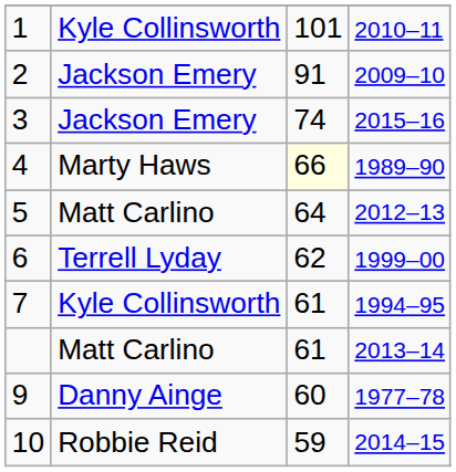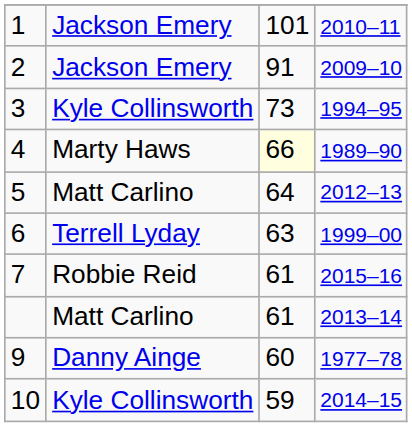1 | column 2: Kyle Collinsworth -> Jackson Emery
3 | column 2: Jackson Emery -> Kyle Collinsworth
3 | column 3: 74 -> 73
3 | column 4: 2015–16 -> 1994–95
6 | column 3: 62 -> 63
7 | column 2: Kyle Collinsworth -> Robbie Reid
7 | column 4: 1994–95 -> 2015–16
10 | column 2: Robbie Reid -> Kyle Collinsworth
